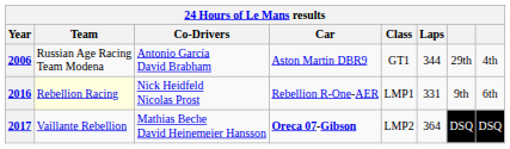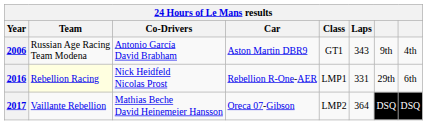2006 | Laps: 344 -> 343
2006 | column 7: 29th -> 9th
2016 | column 7: 9th -> 29th
2017 | Car: bold -> normal
